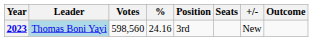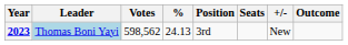2023 | Votes: 598,560 -> 598,562
2023 | %: 24.16 -> 24.13
